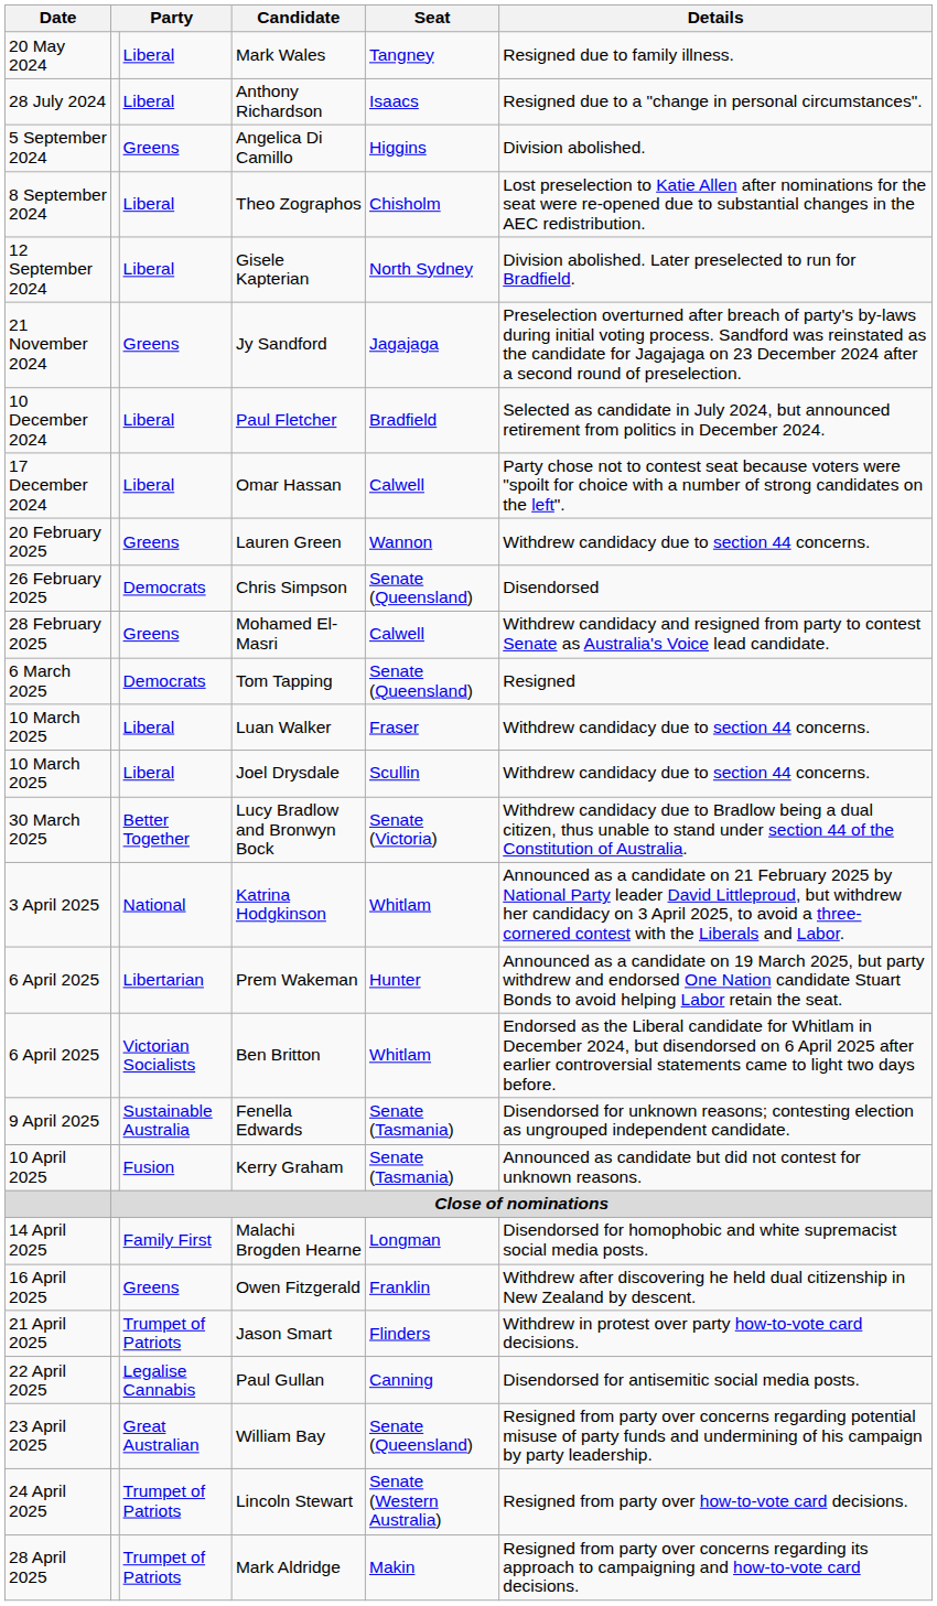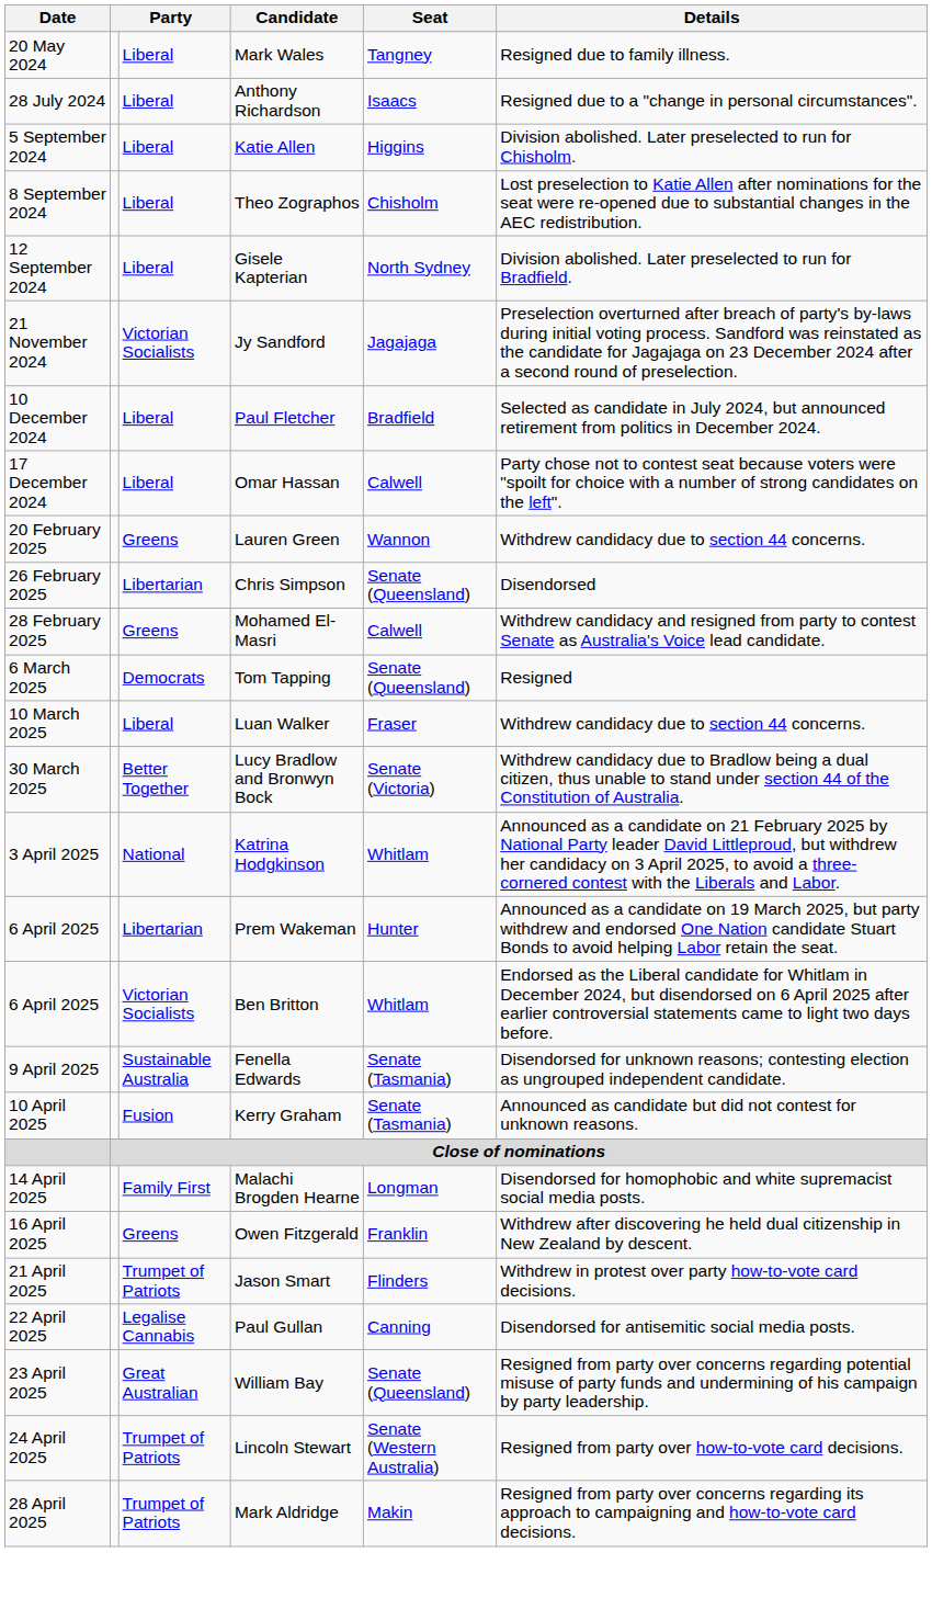+ row: 5 September 2024 | Liberal | Katie Allen | Higgins | Division abolished. Later preselected to run for Chisholm.
- row: 5 September 2024 | Greens | Angelica Di Camillo | Higgins | Division abolished.
Jy Sandford | column 3: Greens -> Victorian Socialists
Chris Simpson | column 3: Democrats -> Libertarian
- row: 10 March 2025 | Liberal | Joel Drysdale | Scullin | Withdrew candidacy due to section 44 concerns.
